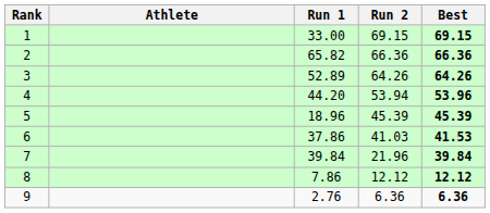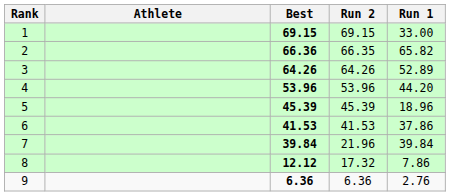columns swapped: Run 1 <-> Best
2 | Run 2: 66.36 -> 66.35
4 | Run 2: 53.94 -> 53.96
6 | Run 2: 41.03 -> 41.53
8 | Run 2: 12.12 -> 17.32
